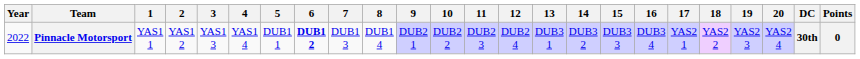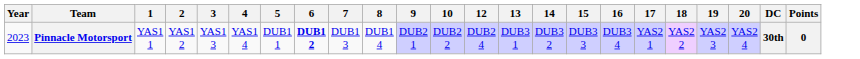- column: 11 | DUB2 3
Pinnacle Motorsport | Year: 2022 -> 2023
